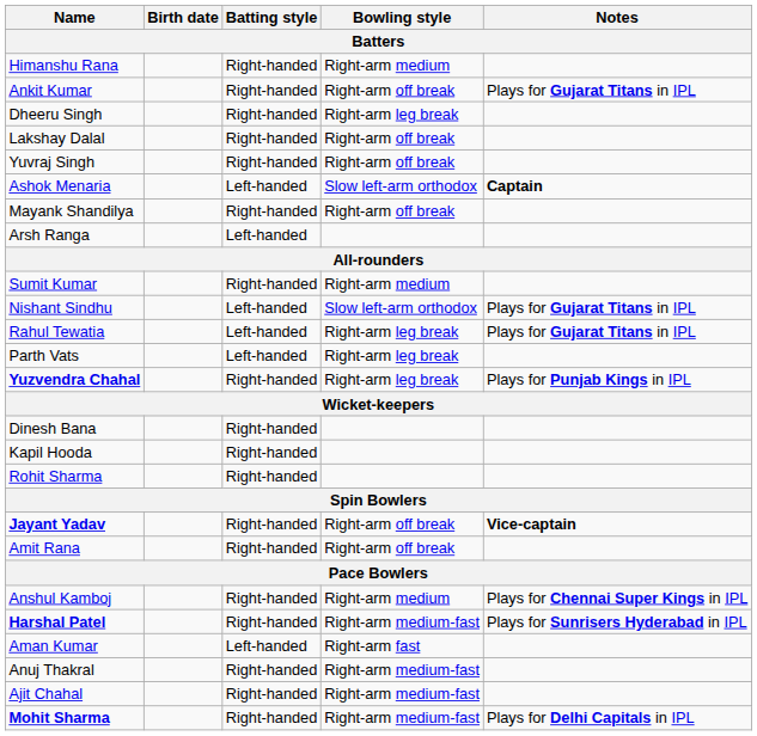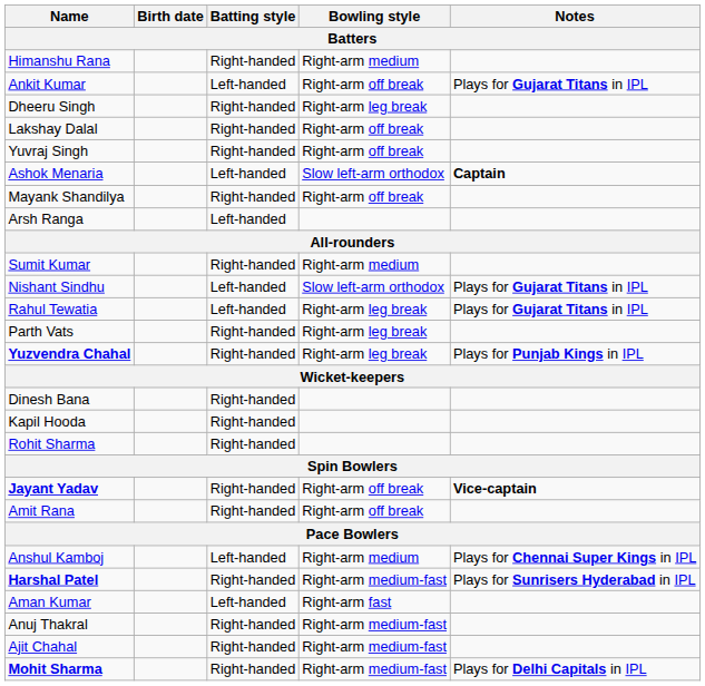Ankit Kumar | Batting style: Right-handed -> Left-handed
Parth Vats | Batting style: Left-handed -> Right-handed
Anshul Kamboj | Batting style: Right-handed -> Left-handed
